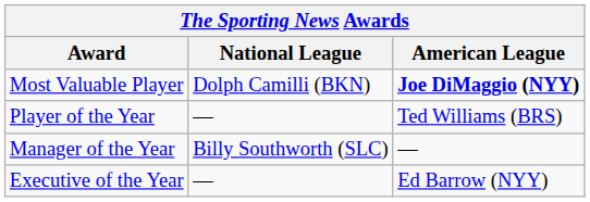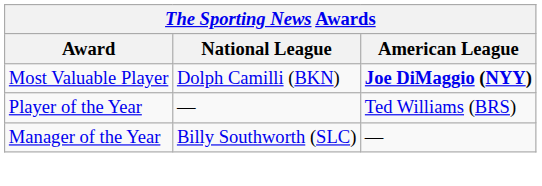- row: Executive of the Year | — | Ed Barrow (NYY)
